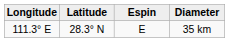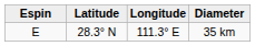columns swapped: Espin <-> Longitude
